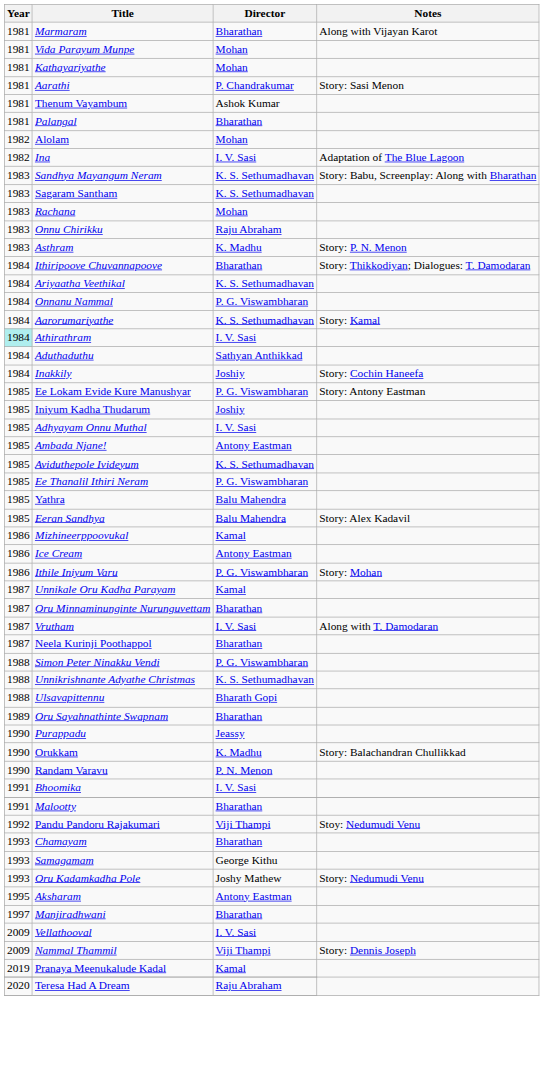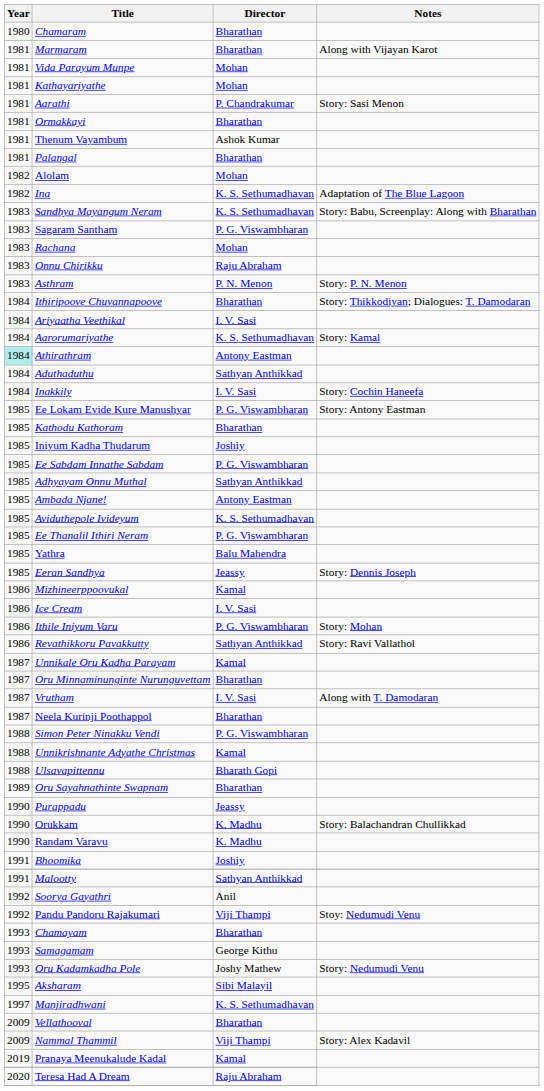+ row: 1980 | Chamaram | Bharathan
+ row: 1981 | Ormakkayi | Bharathan
Ina | Director: I. V. Sasi -> K. S. Sethumadhavan
Sagaram Santham | Director: K. S. Sethumadhavan -> P. G. Viswambharan
Asthram | Director: K. Madhu -> P. N. Menon
Ariyaatha Veethikal | Director: K. S. Sethumadhavan -> I. V. Sasi
- row: 1984 | Onnanu Nammal | P. G. Viswambharan
Athirathram | Director: I. V. Sasi -> Antony Eastman
Inakkily | Director: Joshiy -> I. V. Sasi
+ row: 1985 | Kathodu Kathoram | Bharathan
+ row: 1985 | Ee Sabdam Innathe Sabdam | P. G. Viswambharan
Adhyayam Onnu Muthal | Director: I. V. Sasi -> Sathyan Anthikkad
Eeran Sandhya | Director: Balu Mahendra -> Jeassy
Eeran Sandhya | Notes: Story: Alex Kadavil -> Story: Dennis Joseph
Ice Cream | Director: Antony Eastman -> I. V. Sasi
+ row: 1986 | Revathikkoru Pavakkutty | Sathyan Anthikkad | Story: Ravi Vallathol
Unnikrishnante Adyathe Christmas | Director: K. S. Sethumadhavan -> Kamal
Randam Varavu | Director: P. N. Menon -> K. Madhu
Bhoomika | Director: I. V. Sasi -> Joshiy
Malootty | Director: Bharathan -> Sathyan Anthikkad
+ row: 1992 | Soorya Gayathri | Anil
Aksharam | Director: Antony Eastman -> Sibi Malayil
Manjiradhwani | Director: Bharathan -> K. S. Sethumadhavan
Vellathooval | Director: I. V. Sasi -> Bharathan
Nammal Thammil | Notes: Story: Dennis Joseph -> Story: Alex Kadavil
